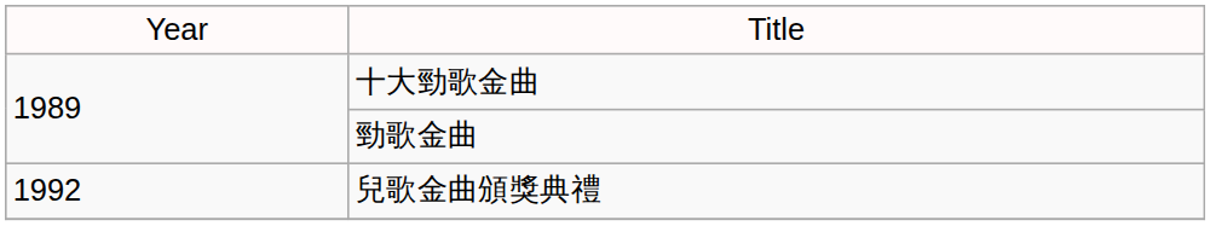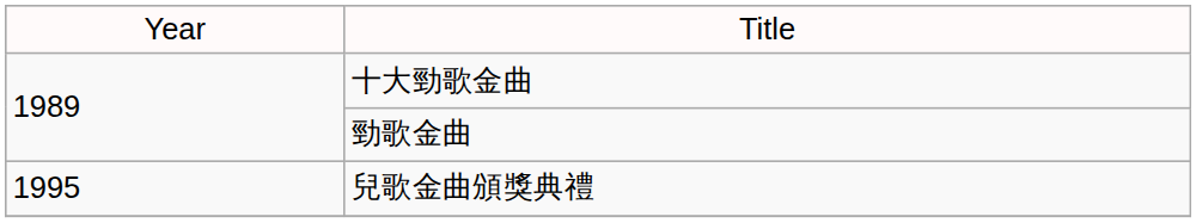兒歌金曲頒獎典禮 | column 1: 1992 -> 1995
